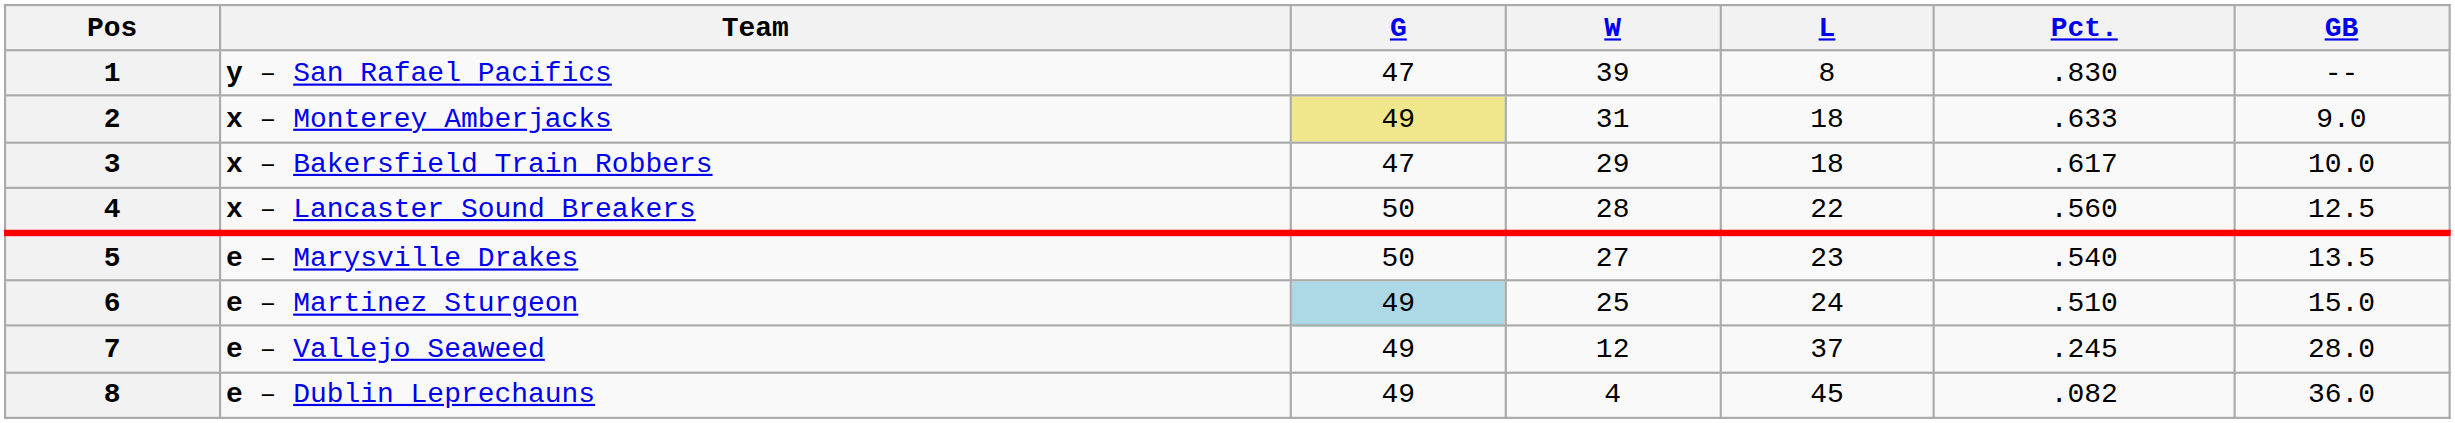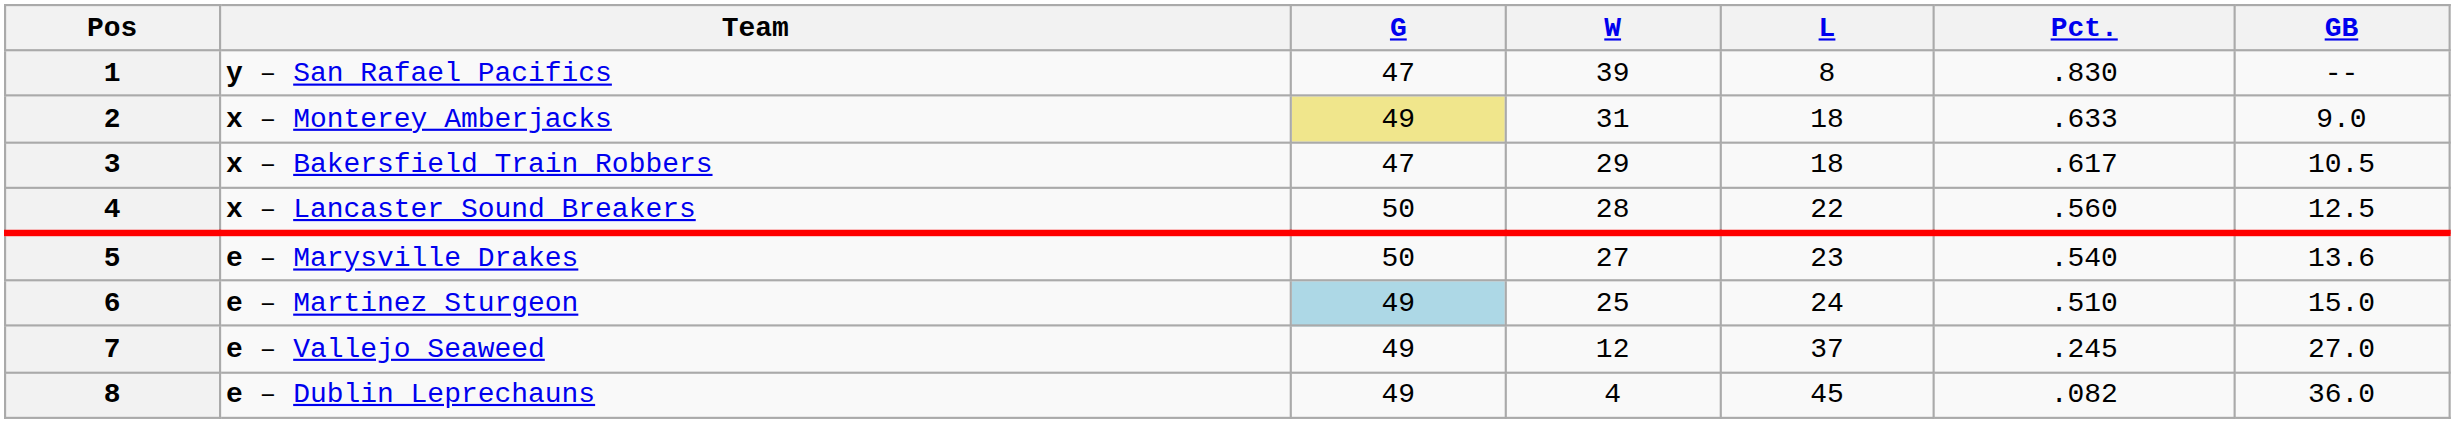x – Bakersfield Train Robbers | GB: 10.0 -> 10.5
e – Marysville Drakes | GB: 13.5 -> 13.6
e – Vallejo Seaweed | GB: 28.0 -> 27.0
